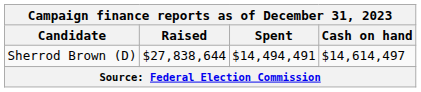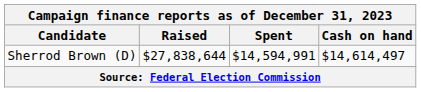Sherrod Brown (D) | Spent: $14,494,491 -> $14,594,991
